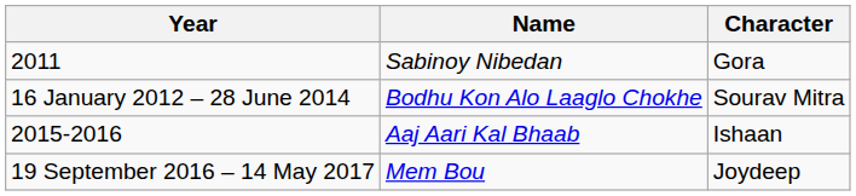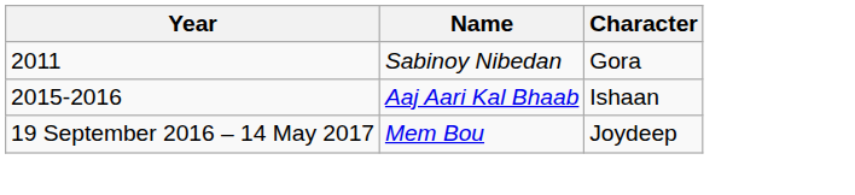- row: 16 January 2012 – 28 June 2014 | Bodhu Kon Alo Laaglo Chokhe | Sourav Mitra
